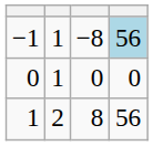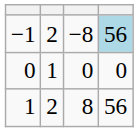−1 | column 2: 1 -> 2
